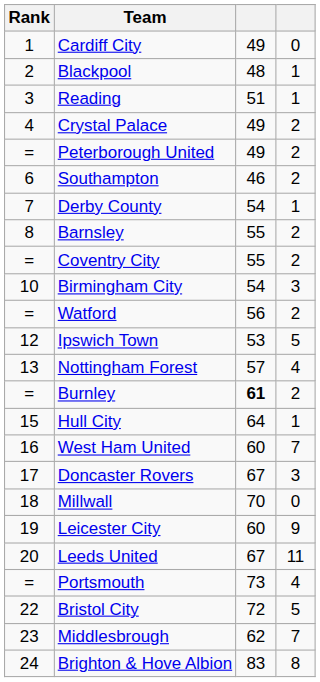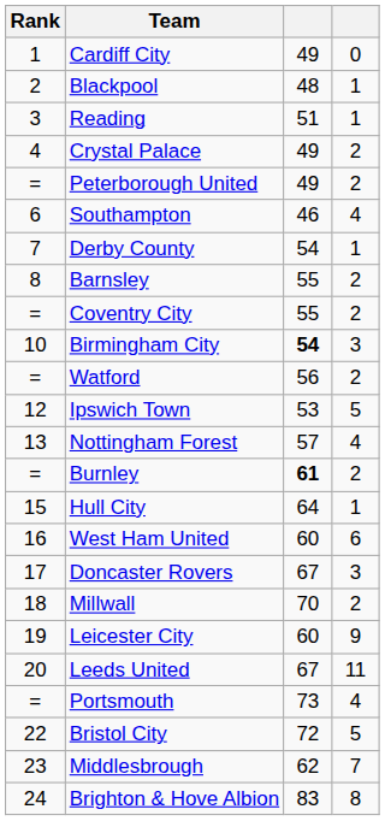Southampton | column 4: 2 -> 4
Birmingham City | column 3: normal -> bold
West Ham United | column 4: 7 -> 6
Millwall | column 4: 0 -> 2
